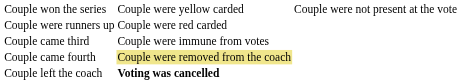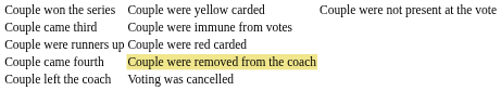rows swapped: Couple were runners up <-> Couple came third
Couple left the coach | column 2: bold -> normal
